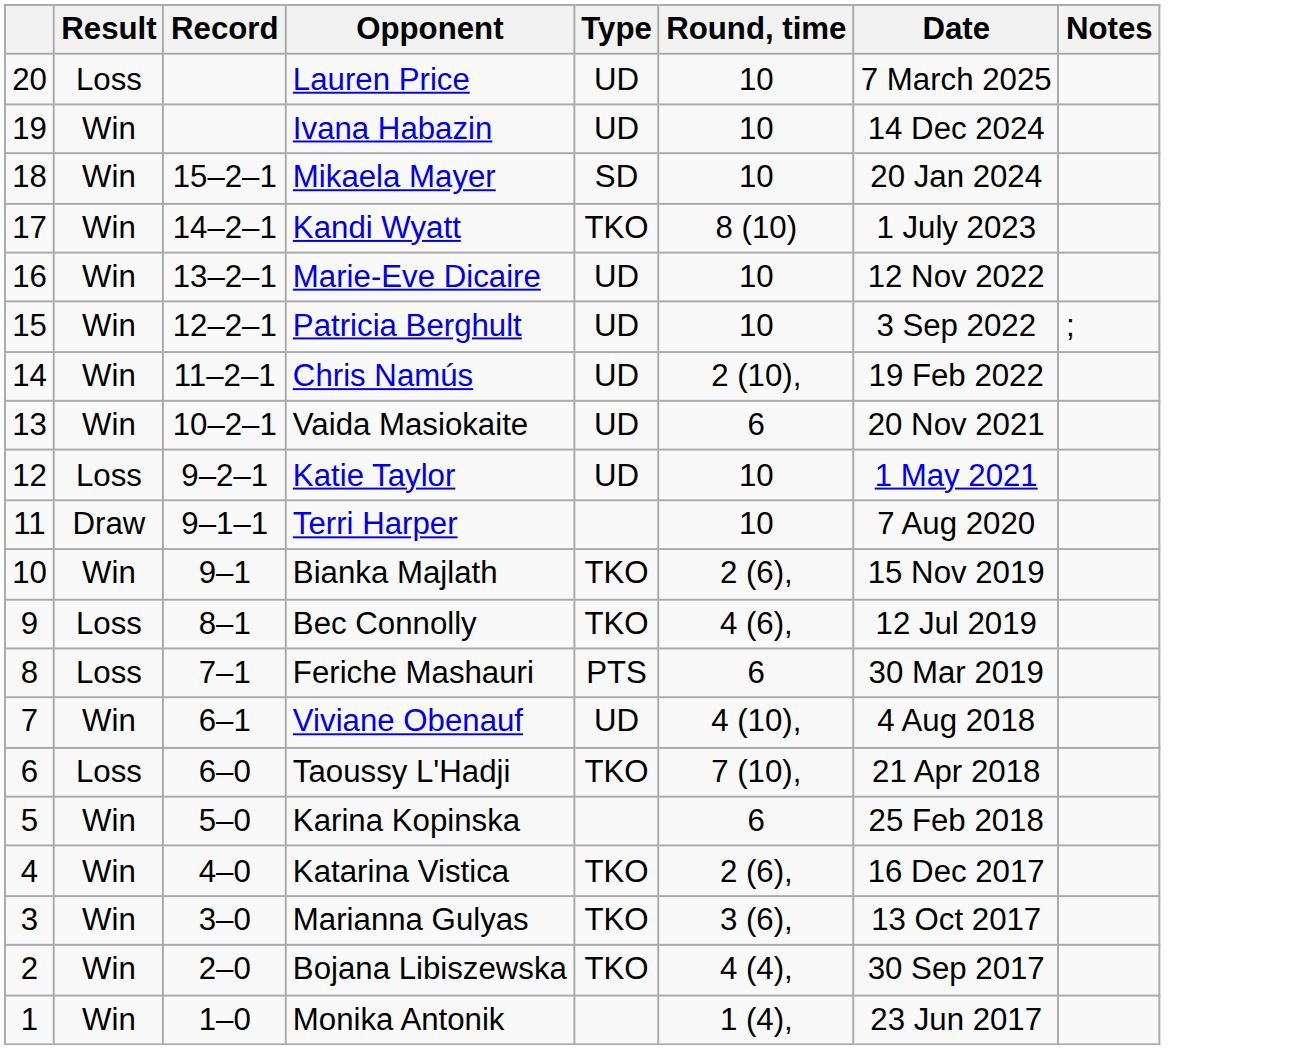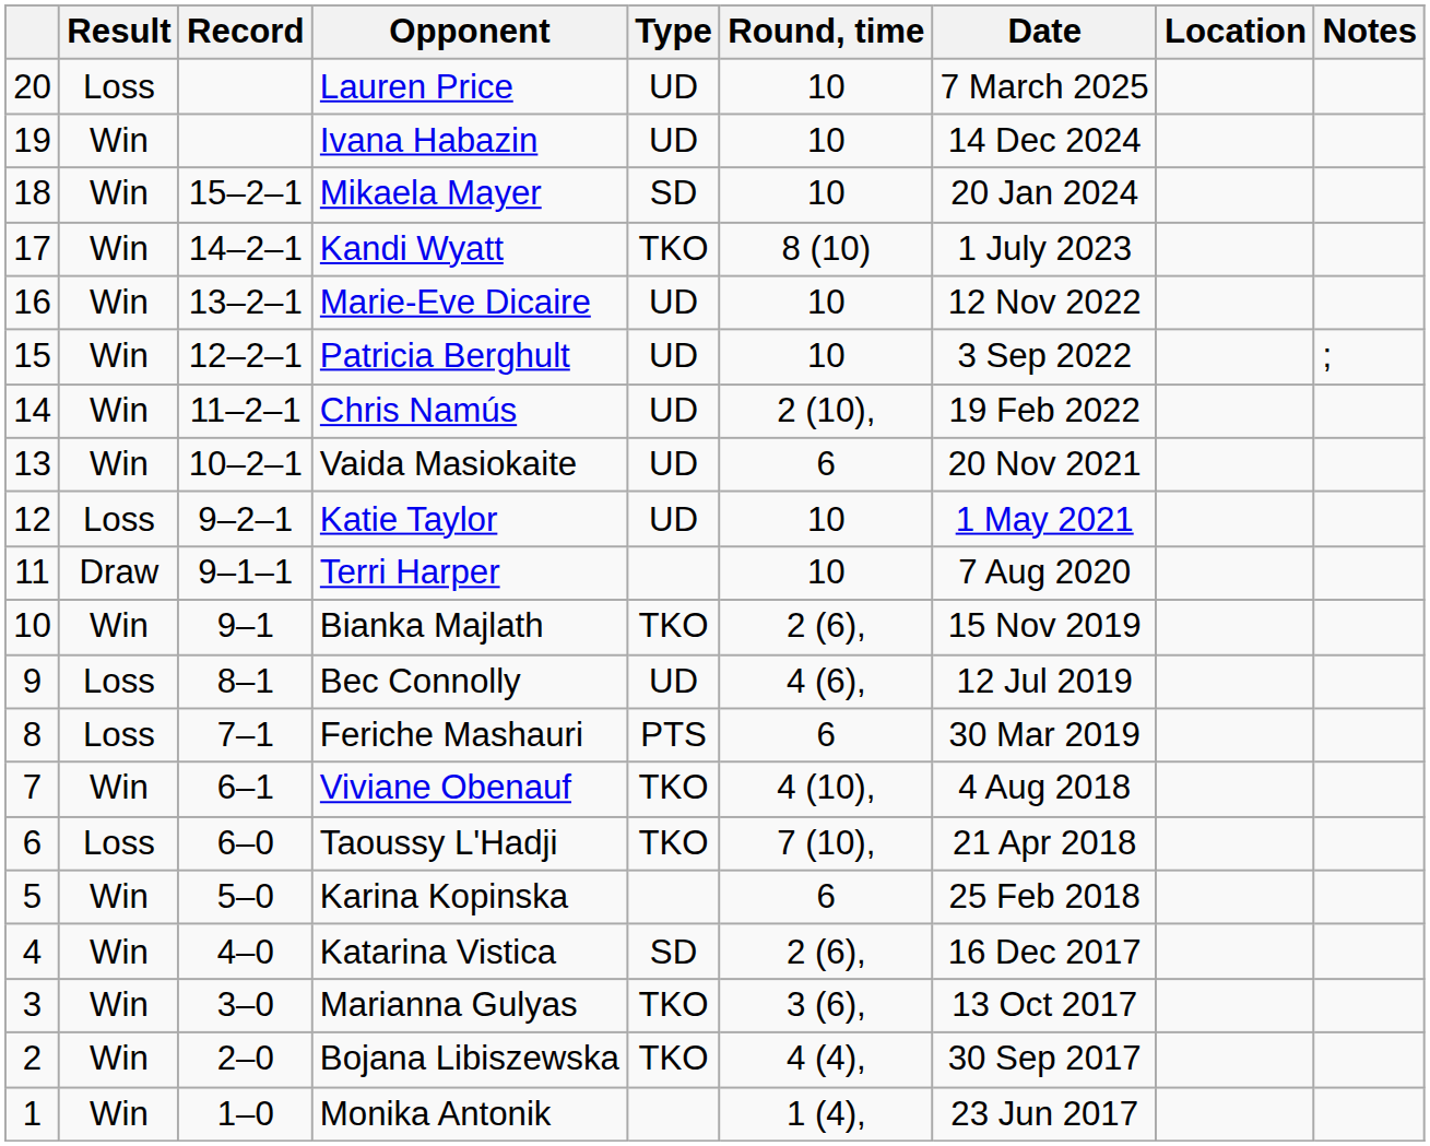+ column: Location
Bec Connolly | Type: TKO -> UD
Viviane Obenauf | Type: UD -> TKO
Katarina Vistica | Type: TKO -> SD
